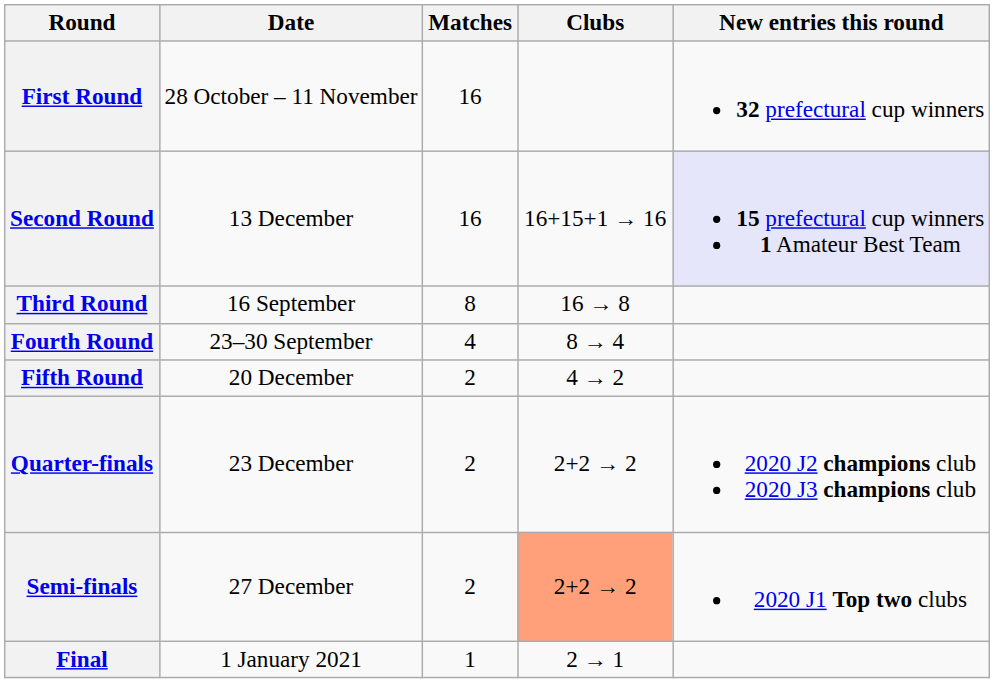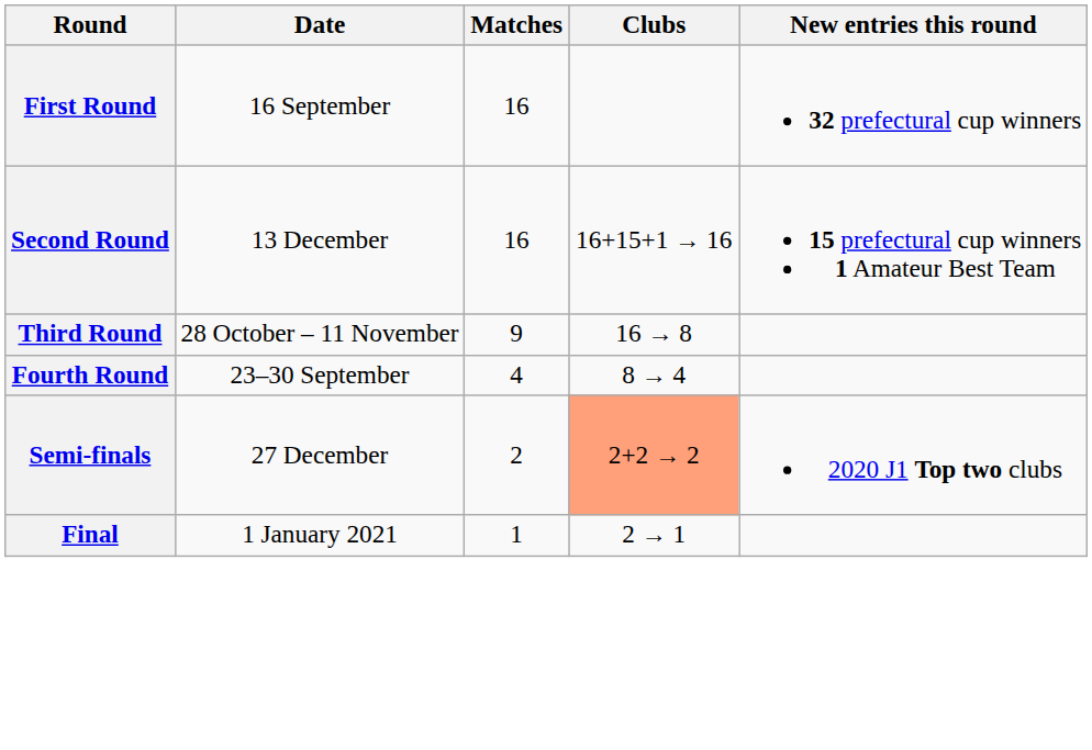First Round | Date: 28 October – 11 November -> 16 September
Second Round | New entries this round: lavender background -> no background
Third Round | Date: 16 September -> 28 October – 11 November
Third Round | Matches: 8 -> 9
- row: Fifth Round | 20 December | 2 | 4 → 2
- row: Quarter-finals | 23 December | 2 | 2+2 → 2 | 2020 J2 champions club 2020 J3 champions club
